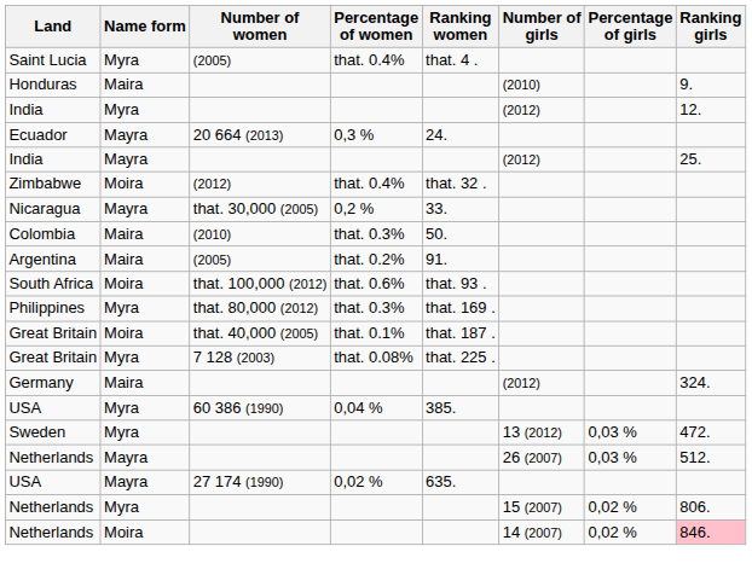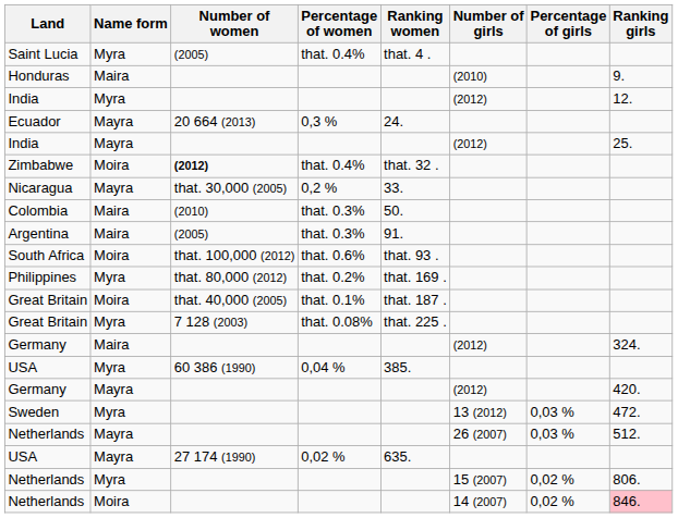Zimbabwe | Number of women: normal -> bold
Argentina | Percentage of women: that. 0.2% -> that. 0.3%
Philippines | Percentage of women: that. 0.3% -> that. 0.2%
+ row: Germany | Mayra | (2012) | 420.
